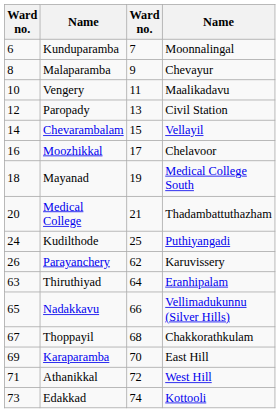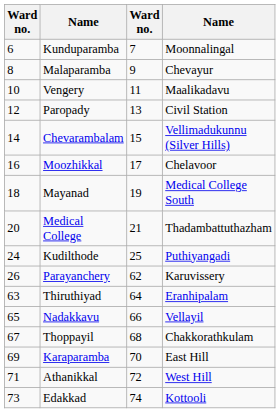Chevarambalam | column 4: Vellayil -> Vellimadukunnu (Silver Hills)
Nadakkavu | column 4: Vellimadukunnu (Silver Hills) -> Vellayil
